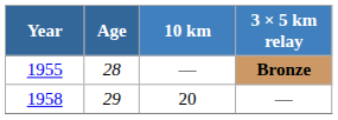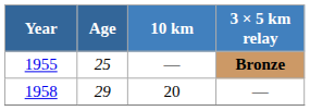Bronze | Age: 28 -> 25
